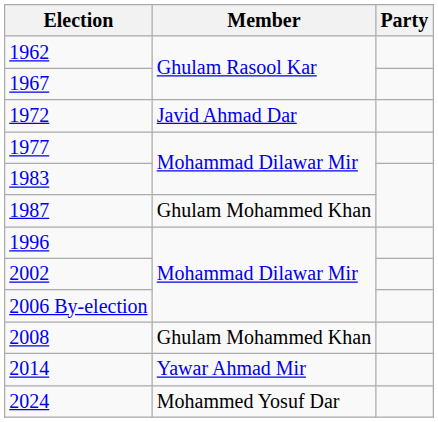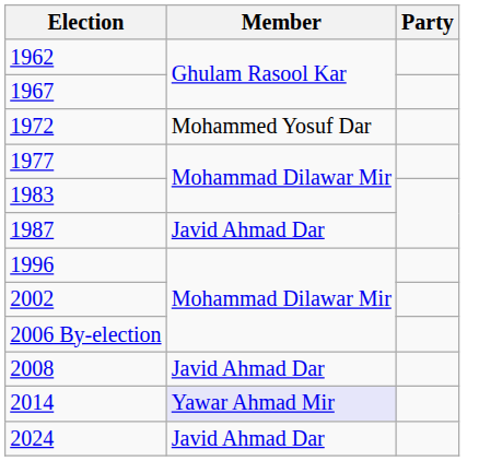1972 | Member: Javid Ahmad Dar -> Mohammed Yosuf Dar
1987 | Member: Ghulam Mohammed Khan -> Javid Ahmad Dar
2008 | Member: Ghulam Mohammed Khan -> Javid Ahmad Dar
2014 | Member: no background -> lavender background
2024 | Member: Mohammed Yosuf Dar -> Javid Ahmad Dar
